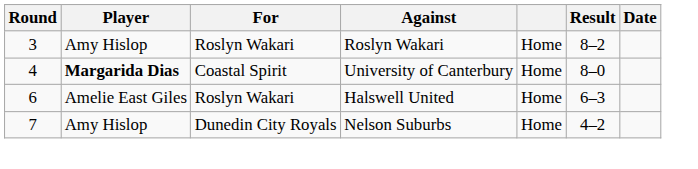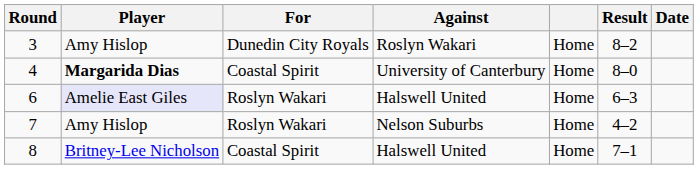3 | For: Roslyn Wakari -> Dunedin City Royals
6 | Player: no background -> lavender background
7 | For: Dunedin City Royals -> Roslyn Wakari
+ row: 8 | Britney-Lee Nicholson | Coastal Spirit | Halswell United | Home | 7–1
